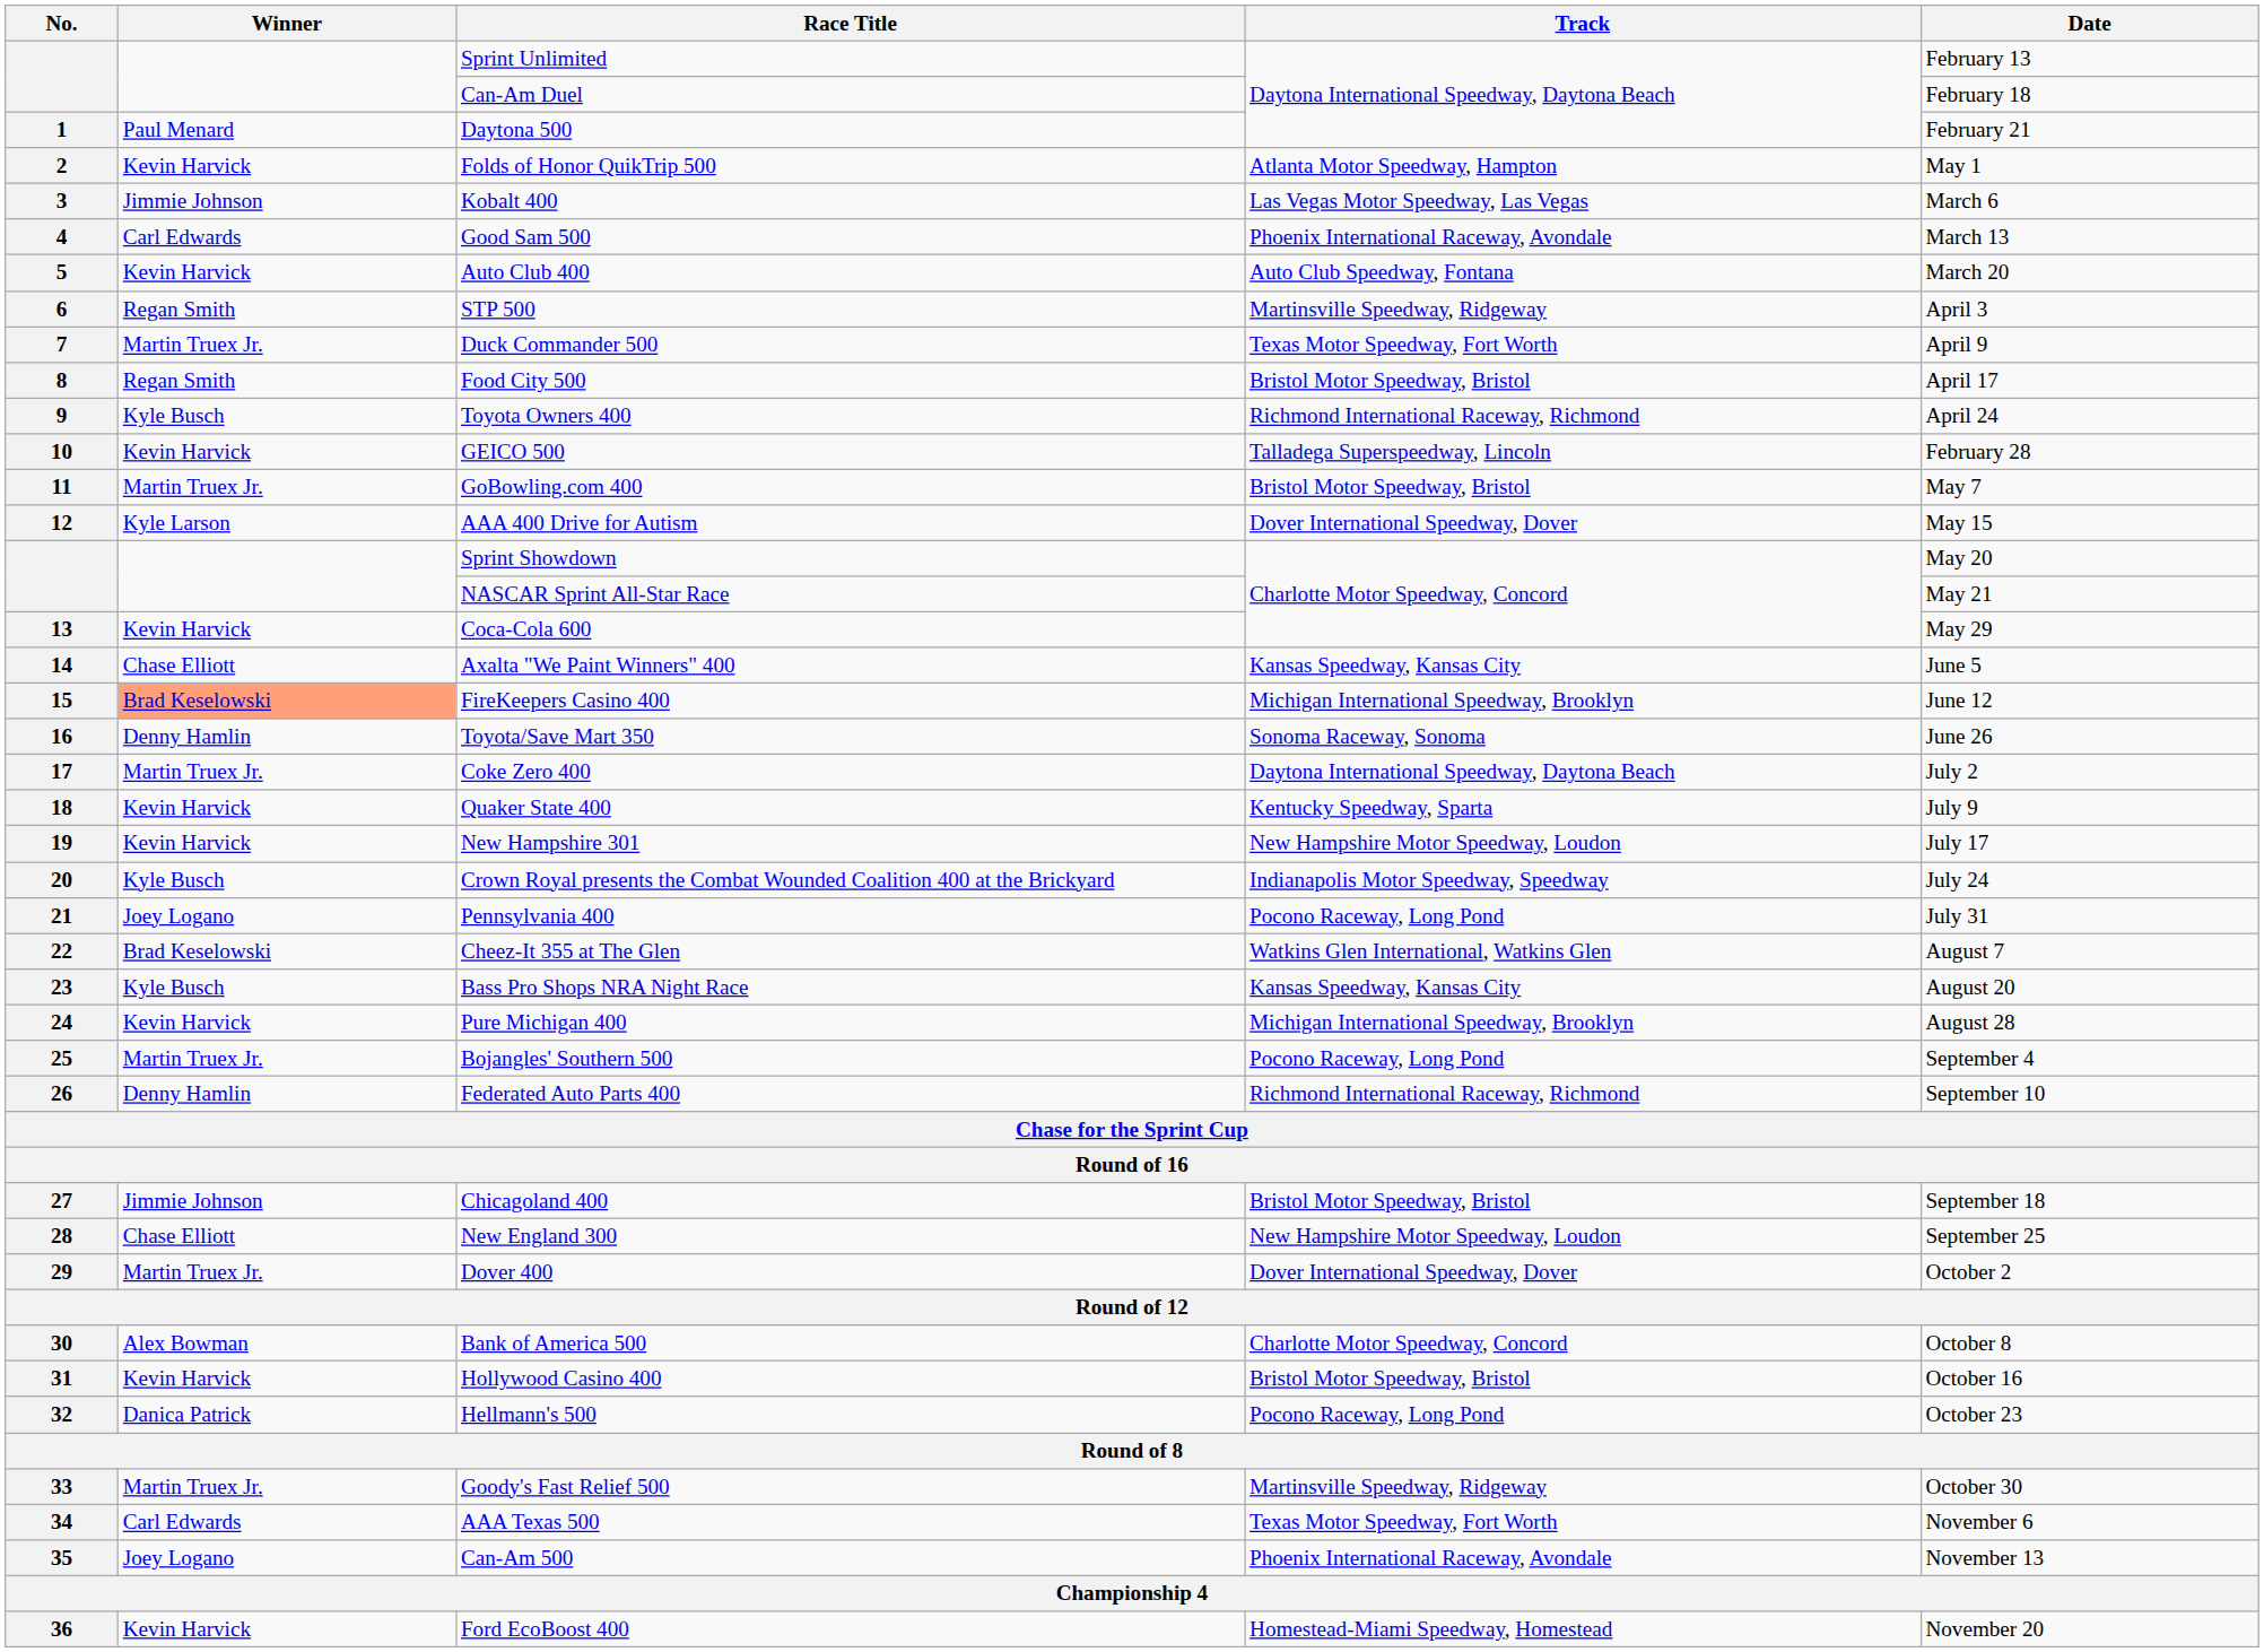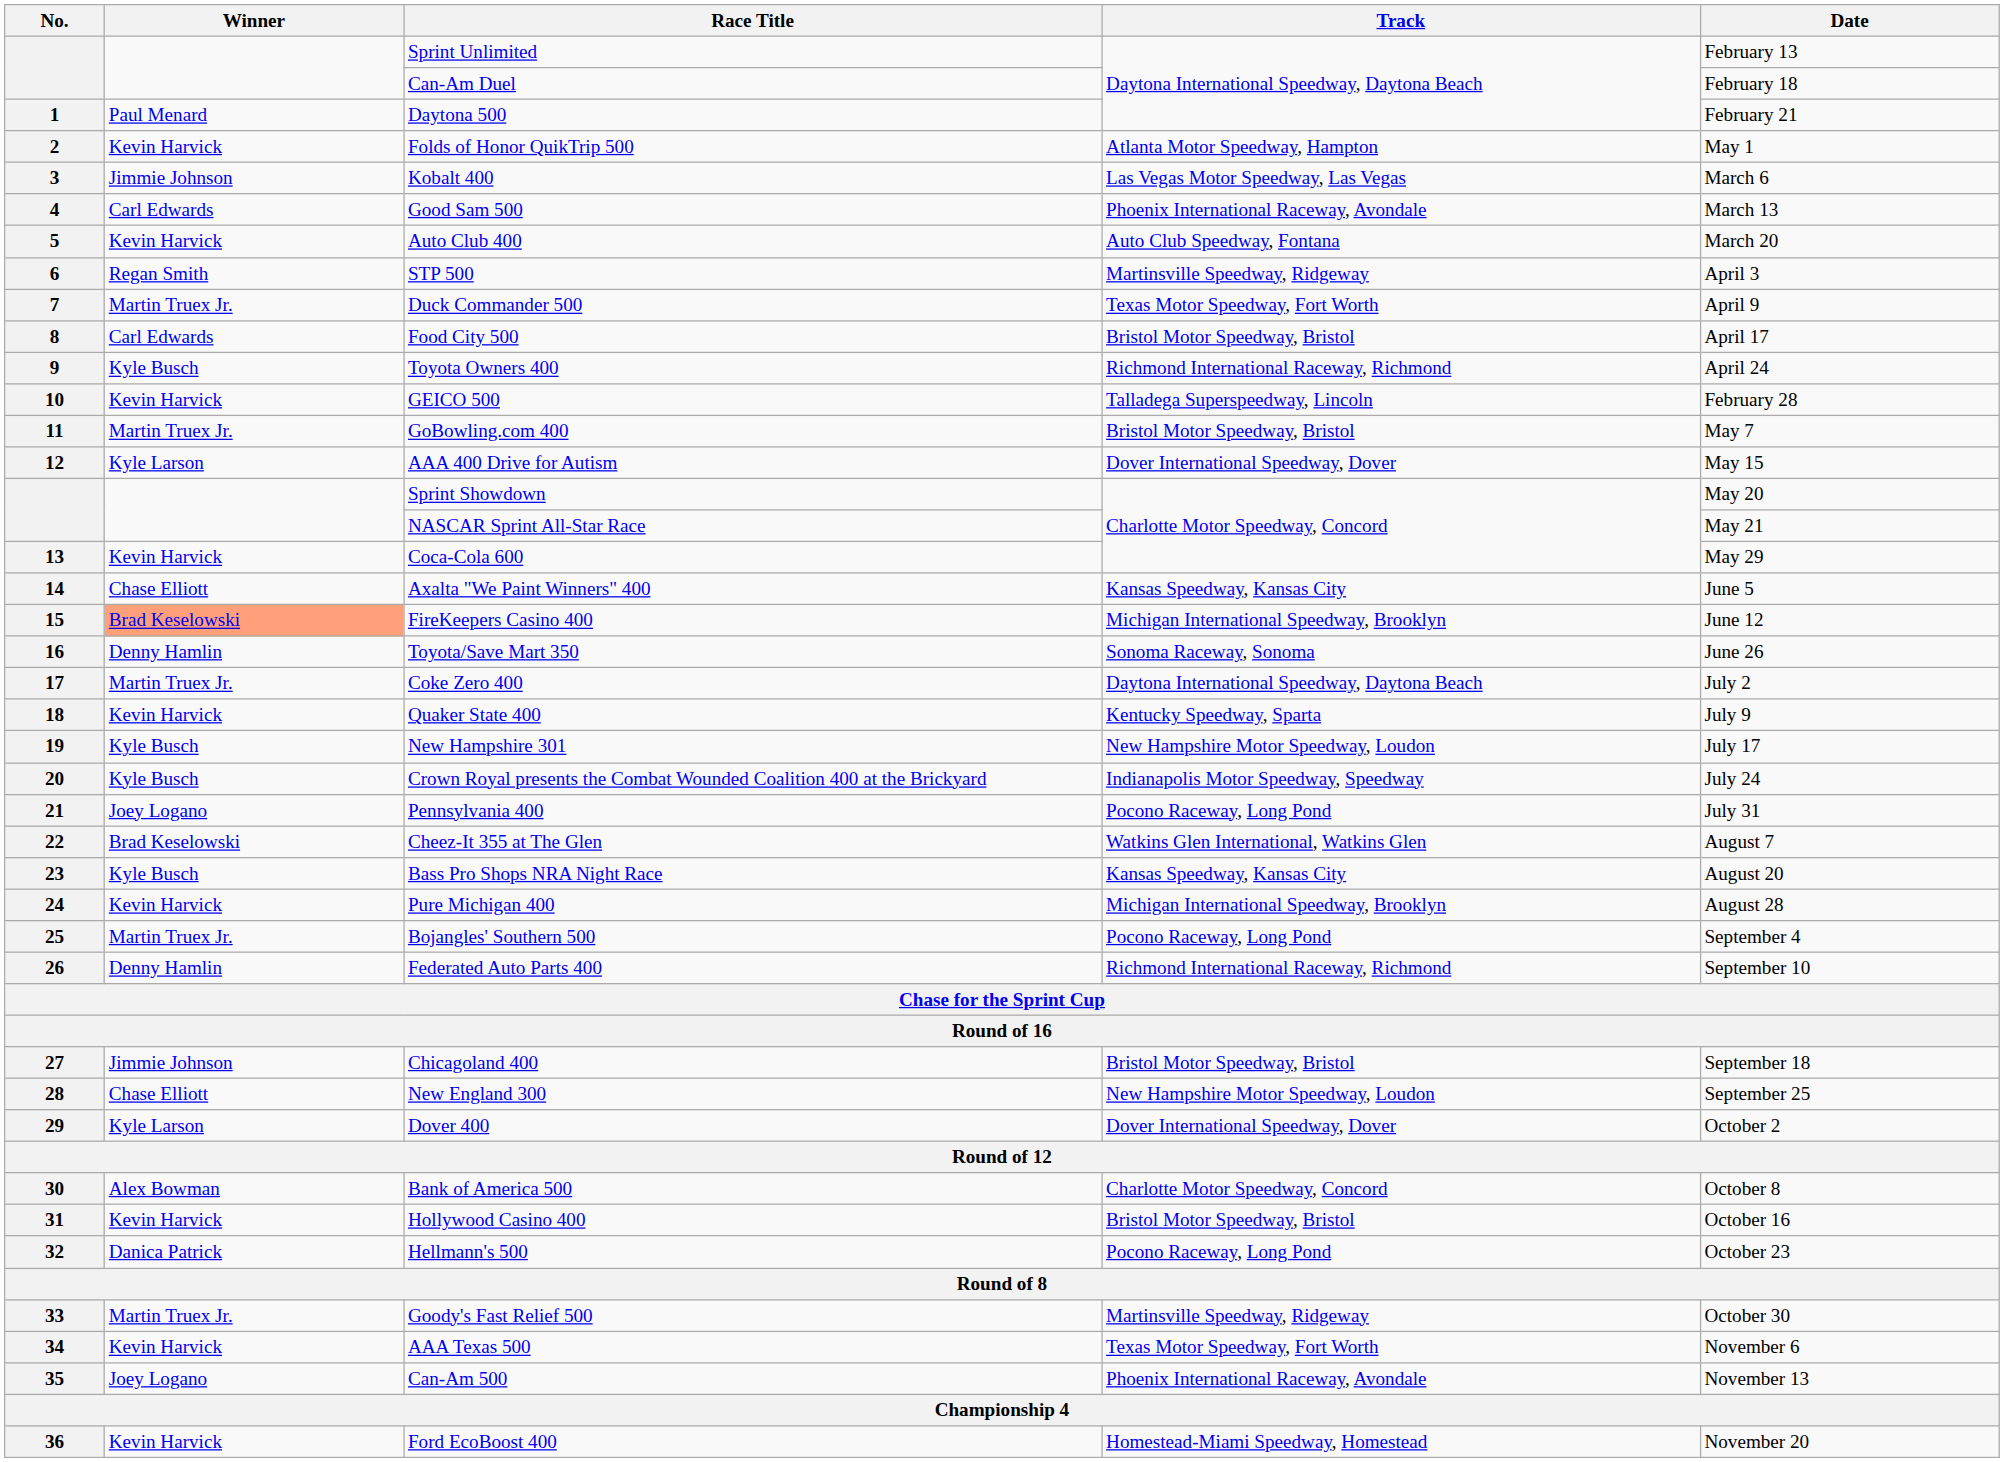Food City 500 | Winner: Regan Smith -> Carl Edwards
New Hampshire 301 | Winner: Kevin Harvick -> Kyle Busch
Dover 400 | Winner: Martin Truex Jr. -> Kyle Larson
AAA Texas 500 | Winner: Carl Edwards -> Kevin Harvick
